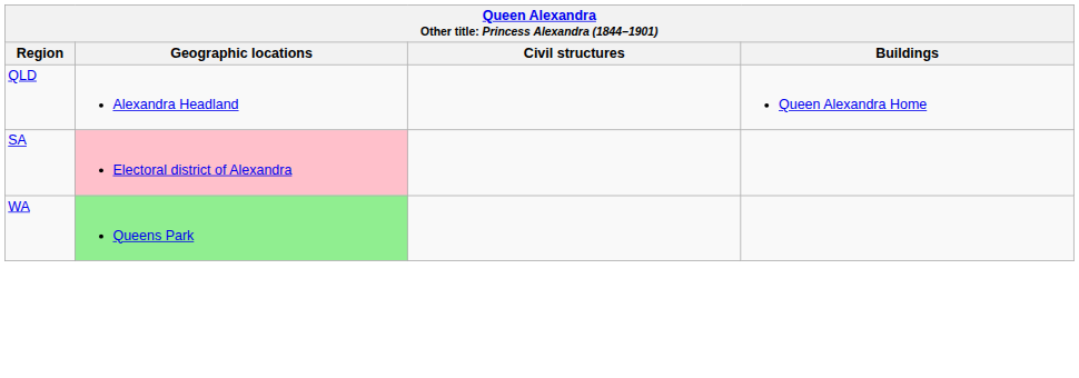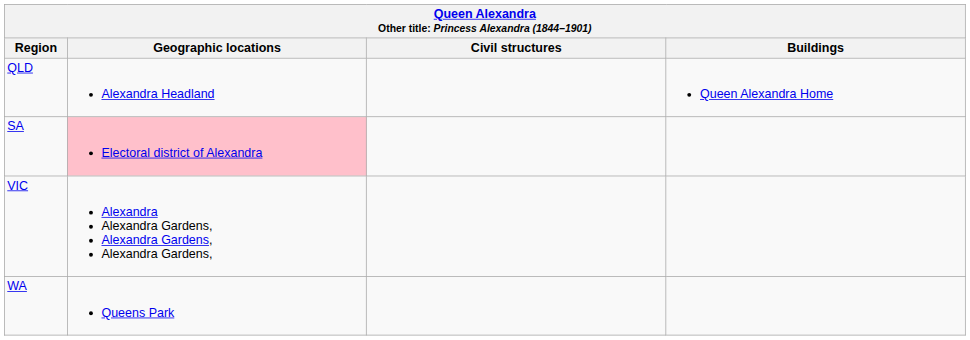+ row: VIC | Alexandra Alexandra Gardens, Alexandra Gardens, Alexandra Gardens,
WA | Geographic locations: lightgreen background -> no background
